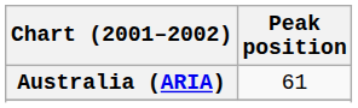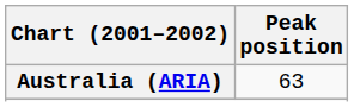Australia (ARIA) | Peak position: 61 -> 63
